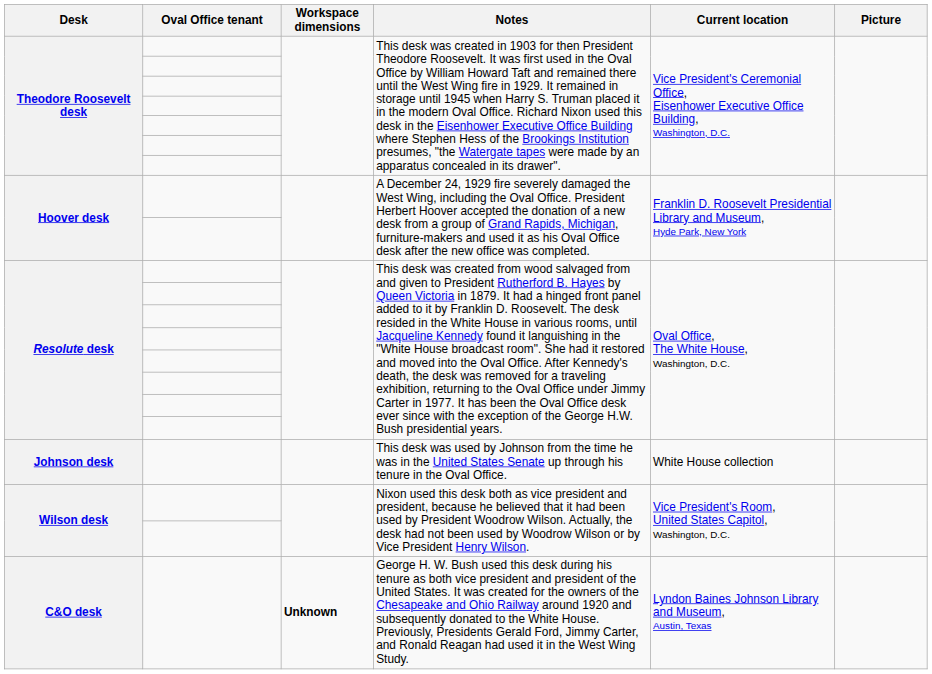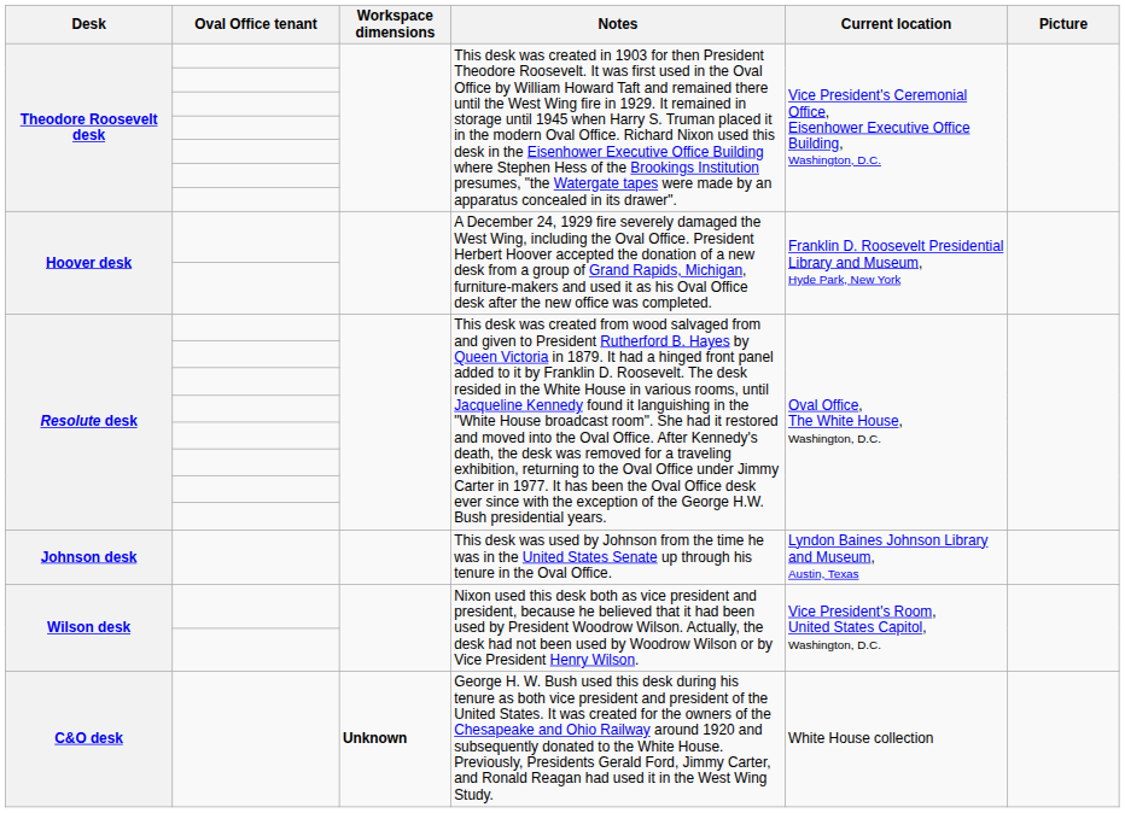Johnson desk | Current location: White House collection -> Lyndon Baines Johnson Library and Museum, Austin, Texas
C&O desk | Current location: Lyndon Baines Johnson Library and Museum, Austin, Texas -> White House collection
